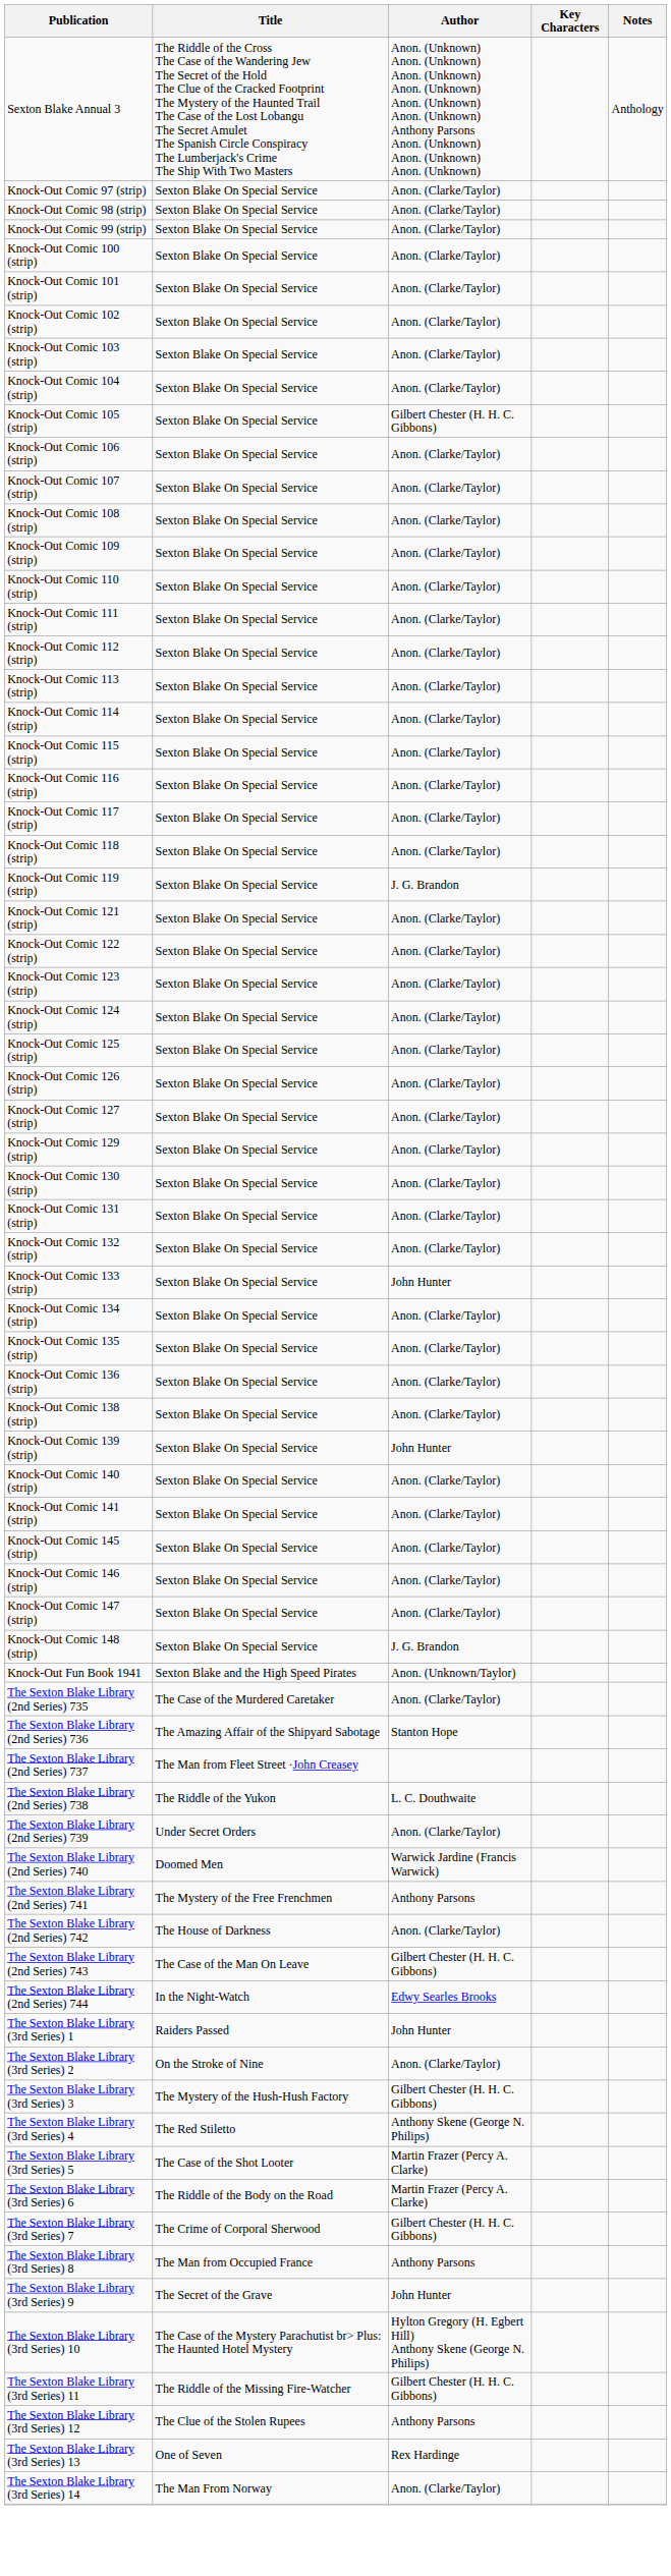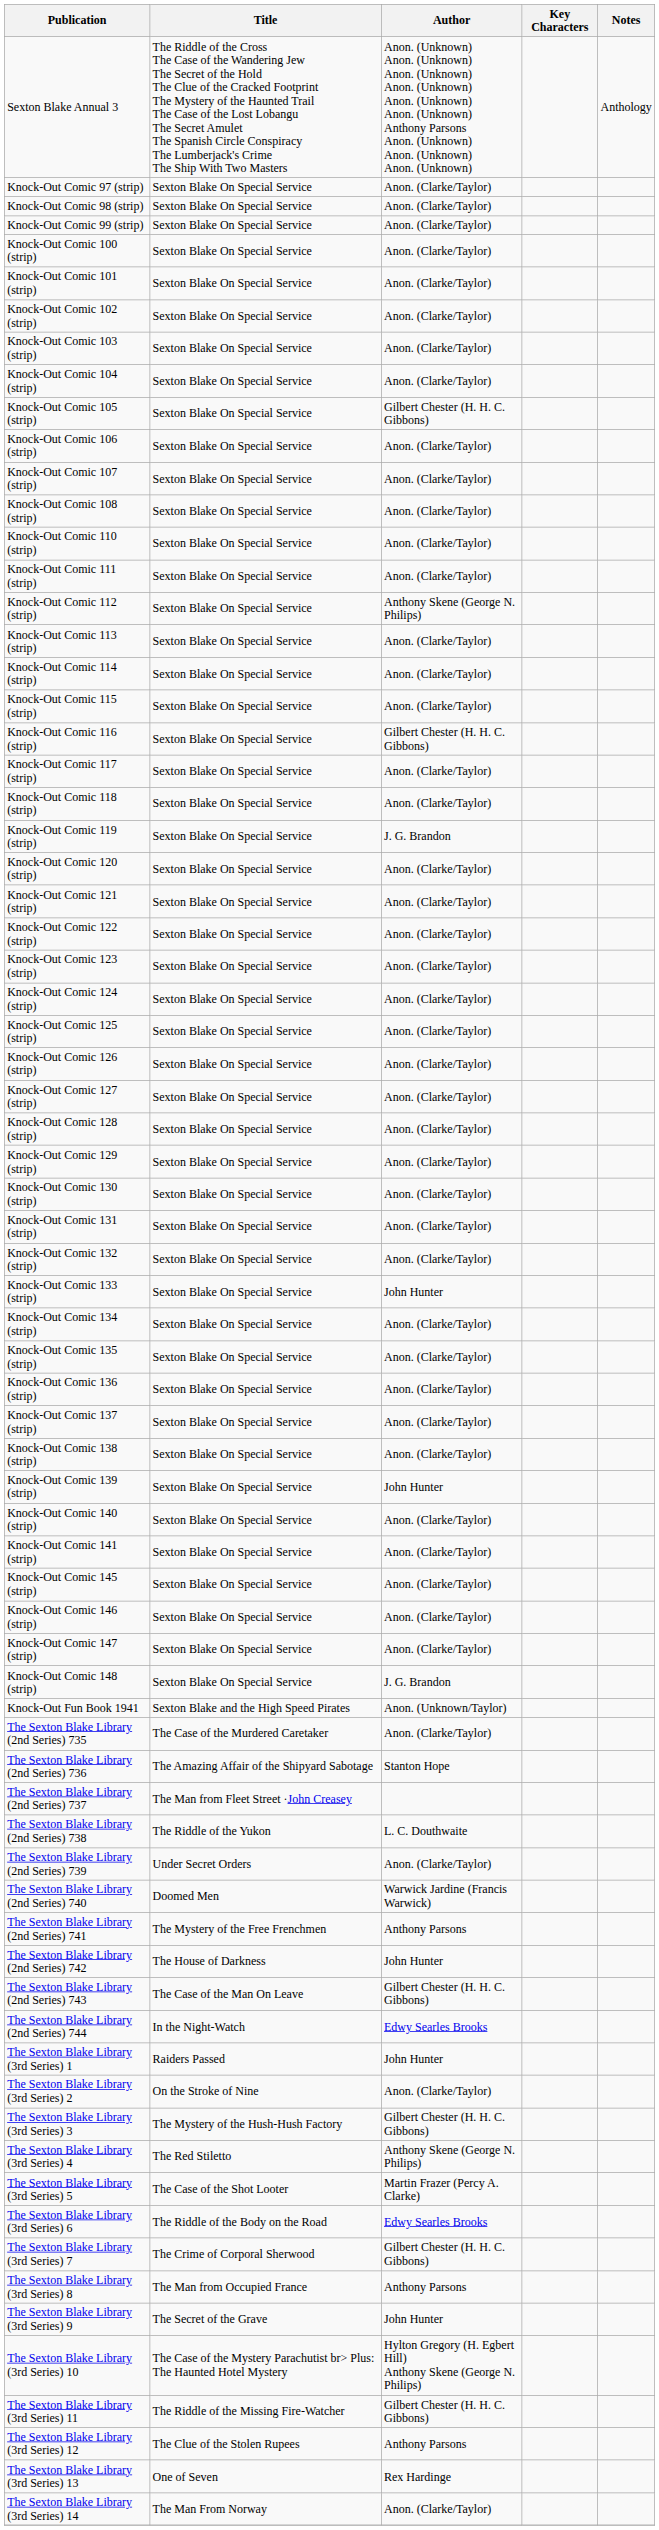- row: Knock-Out Comic 109 (strip) | Sexton Blake On Special Service | Anon. (Clarke/Taylor)
Knock-Out Comic 112 (strip) | Author: Anon. (Clarke/Taylor) -> Anthony Skene (George N. Philips)
Knock-Out Comic 116 (strip) | Author: Anon. (Clarke/Taylor) -> Gilbert Chester (H. H. C. Gibbons)
+ row: Knock-Out Comic 120 (strip) | Sexton Blake On Special Service | Anon. (Clarke/Taylor)
+ row: Knock-Out Comic 128 (strip) | Sexton Blake On Special Service | Anon. (Clarke/Taylor)
+ row: Knock-Out Comic 137 (strip) | Sexton Blake On Special Service | Anon. (Clarke/Taylor)
The Sexton Blake Library (2nd Series) 742 | Author: Anon. (Clarke/Taylor) -> John Hunter
The Sexton Blake Library (3rd Series) 6 | Author: Martin Frazer (Percy A. Clarke) -> Edwy Searles Brooks
